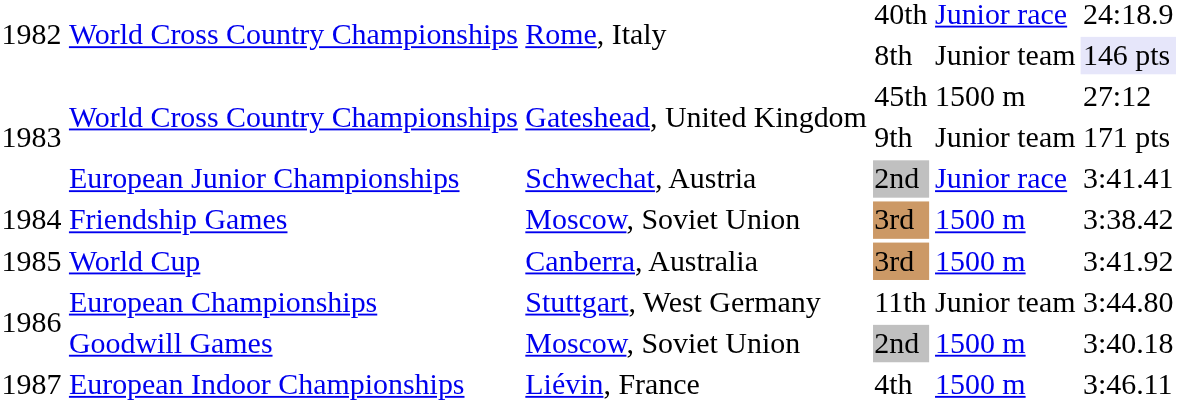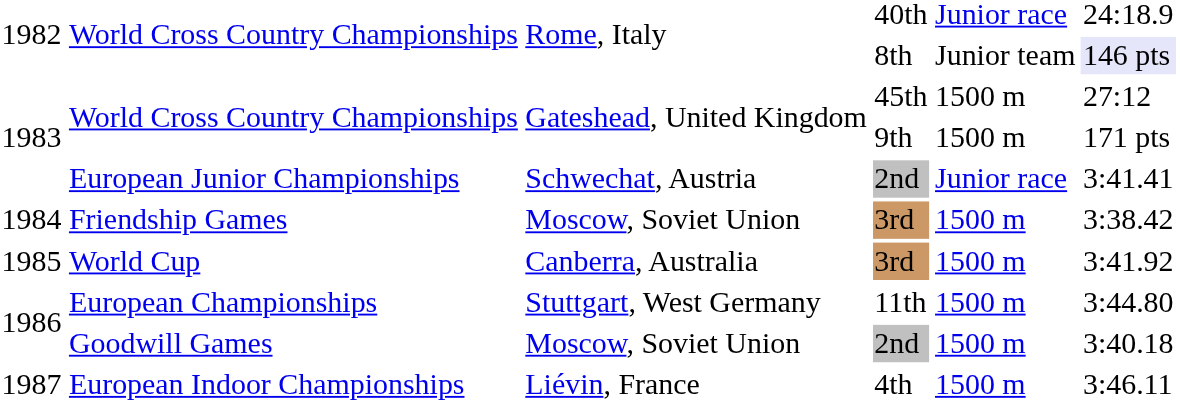World Cross Country Championships / 9th | column 5: Junior team -> 1500 m
European Championships | column 5: Junior team -> 1500 m
